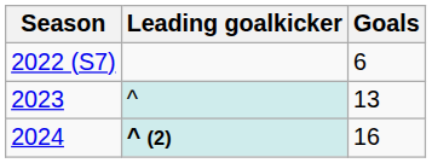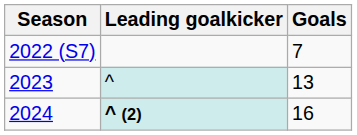2022 (S7) | Goals: 6 -> 7
